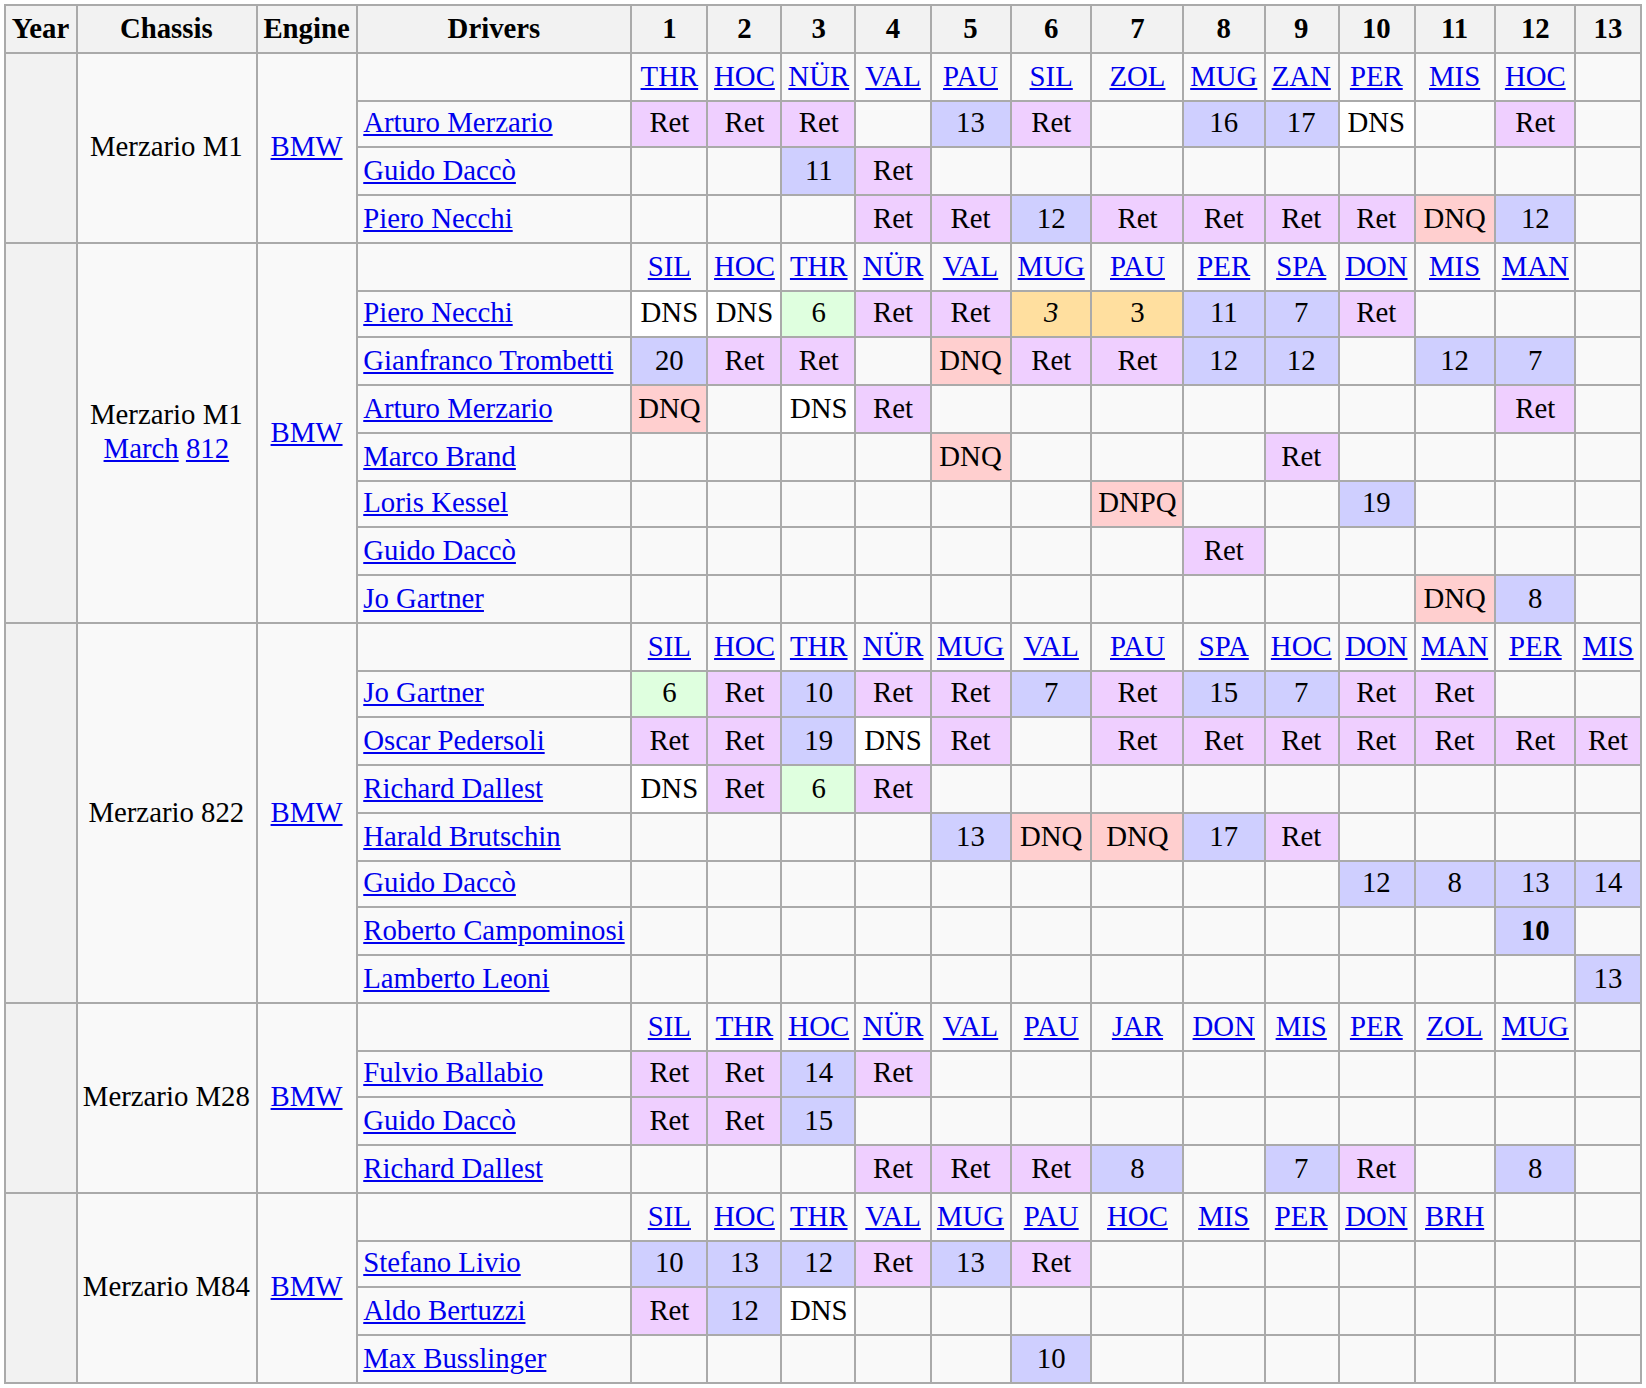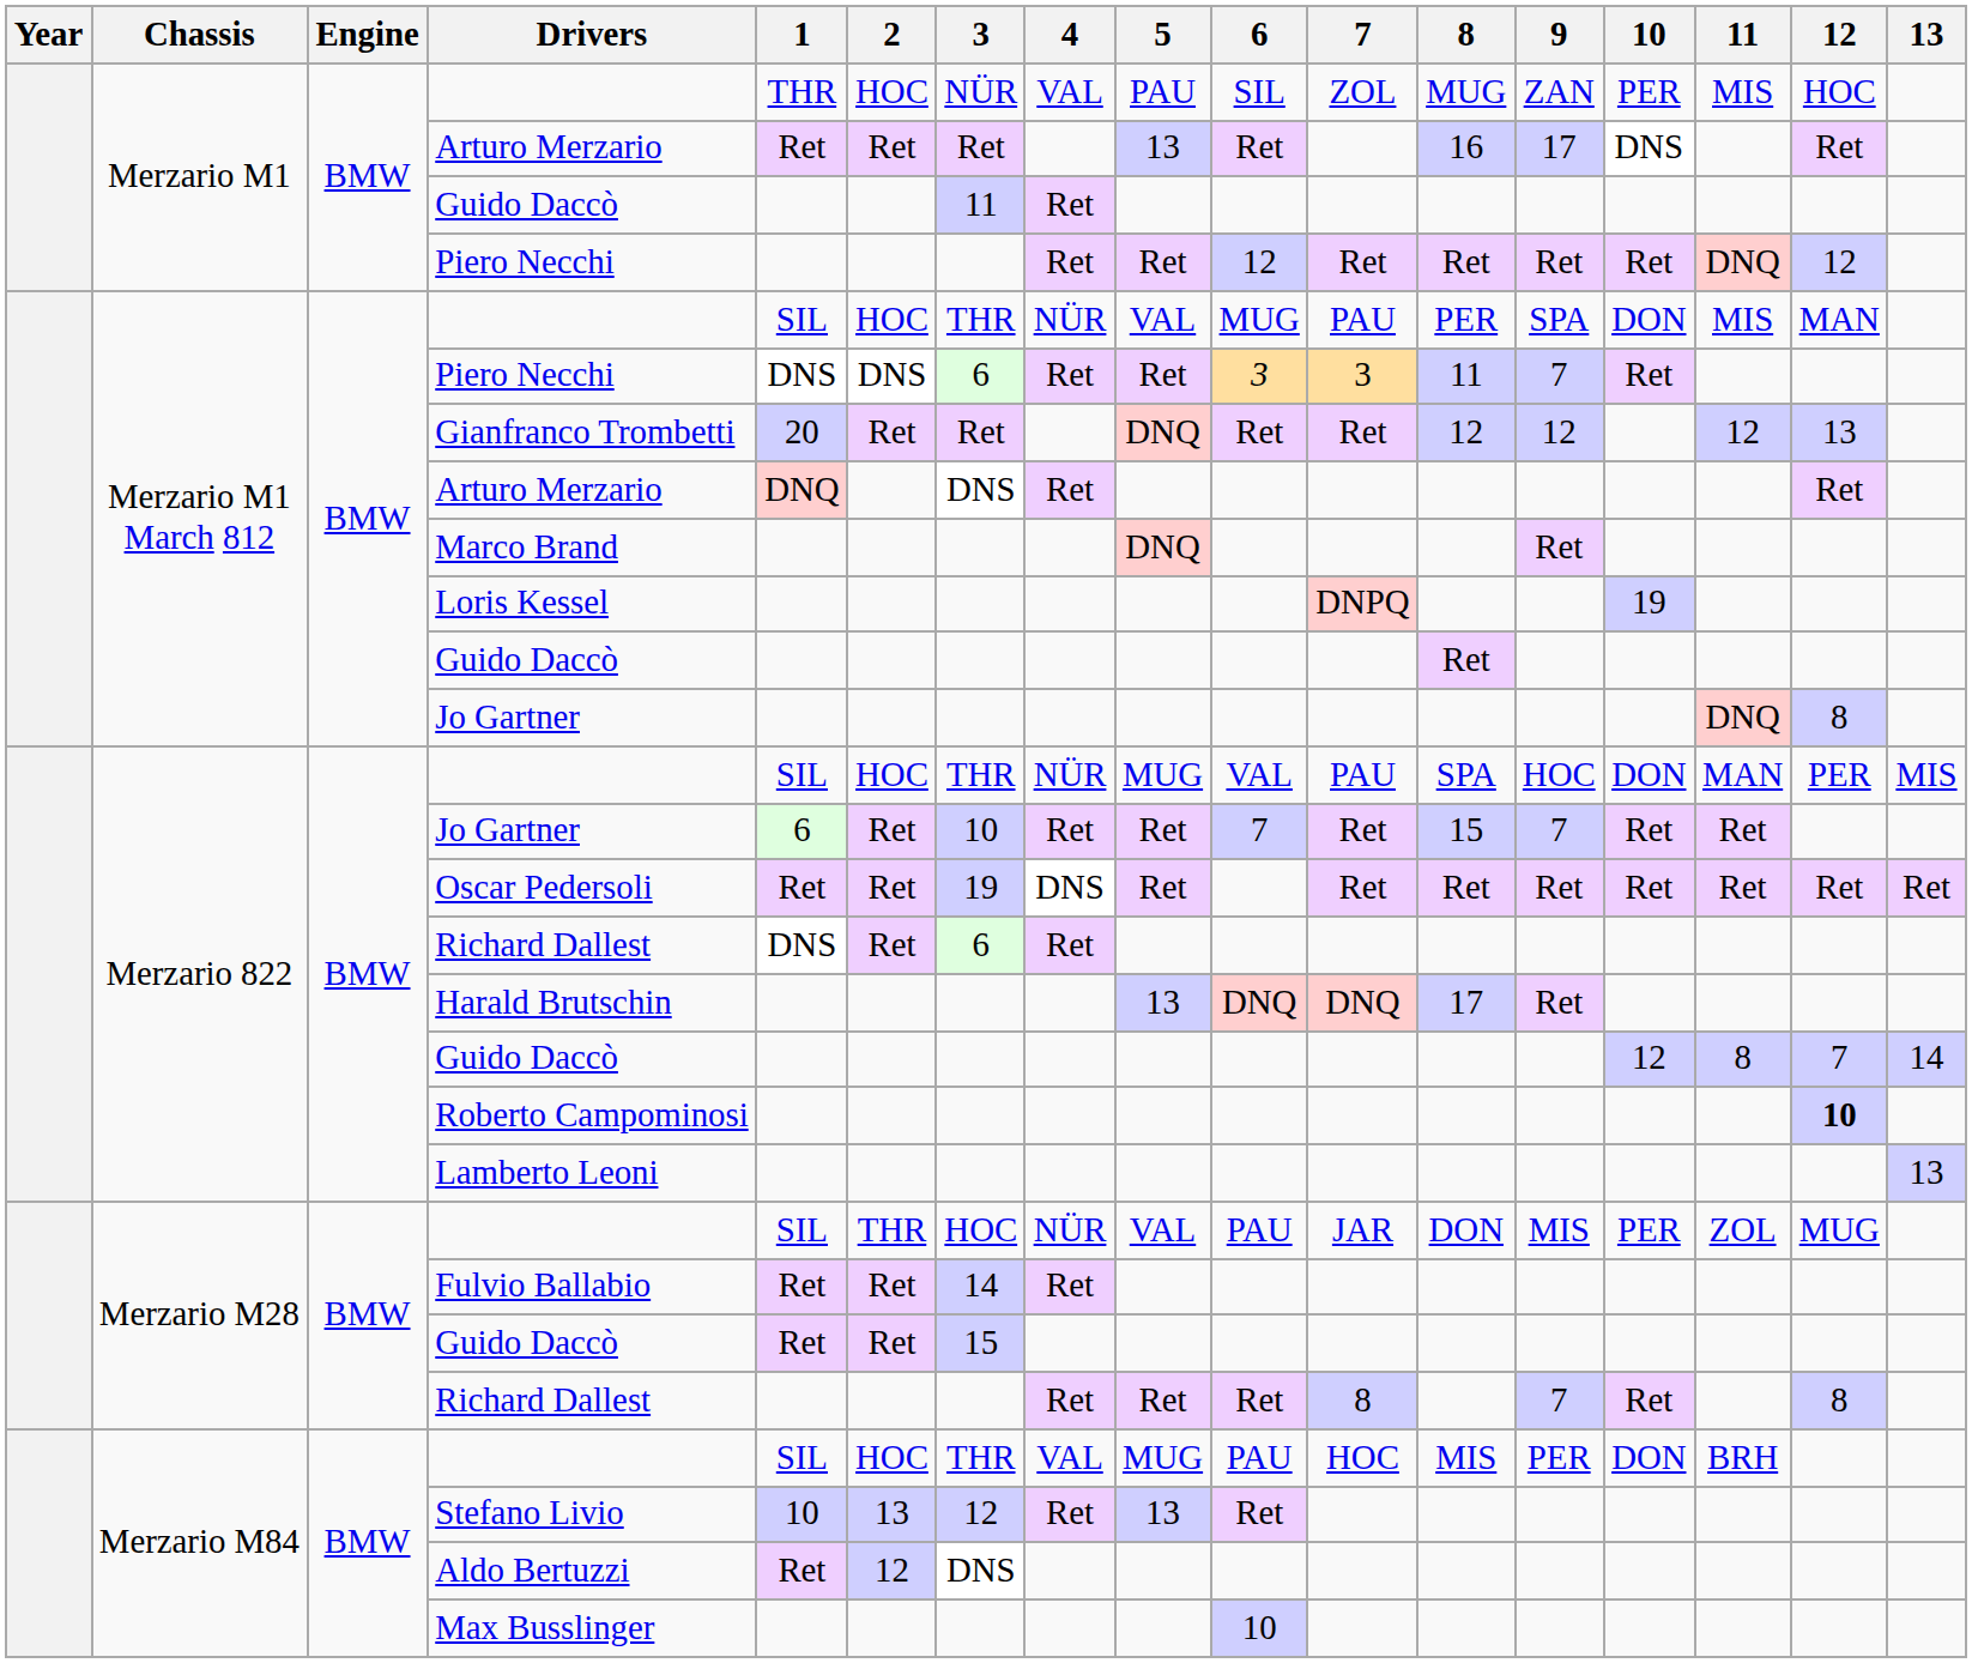Gianfranco Trombetti | 12: 7 -> 13
Merzario 822 / Guido Daccò | 12: 13 -> 7
